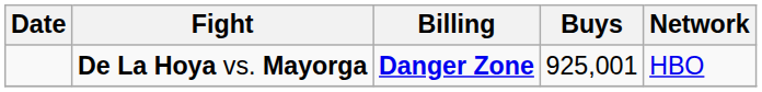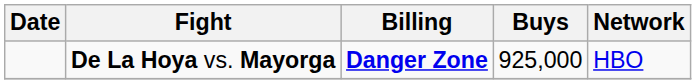De La Hoya vs. Mayorga | Buys: 925,001 -> 925,000
